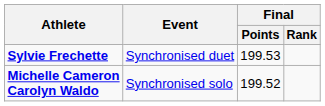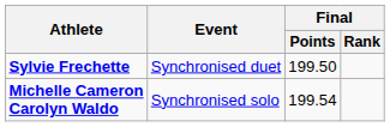Sylvie Frechette | Final / Points: 199.53 -> 199.50
Michelle Cameron Carolyn Waldo | Final / Points: 199.52 -> 199.54
